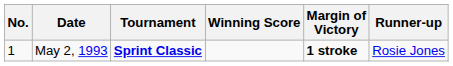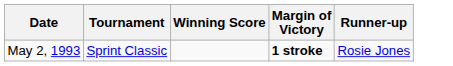- column: No. | 1
May 2, 1993 | Tournament: bold -> normal
